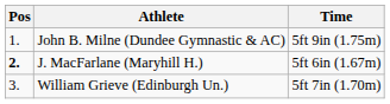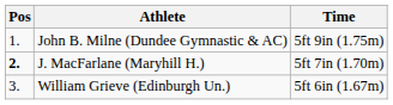J. MacFarlane (Maryhill H.) | Time: 5ft 6in (1.67m) -> 5ft 7in (1.70m)
William Grieve (Edinburgh Un.) | Time: 5ft 7in (1.70m) -> 5ft 6in (1.67m)
